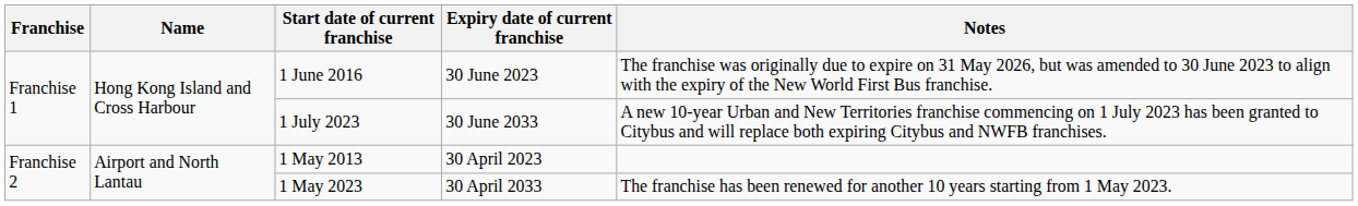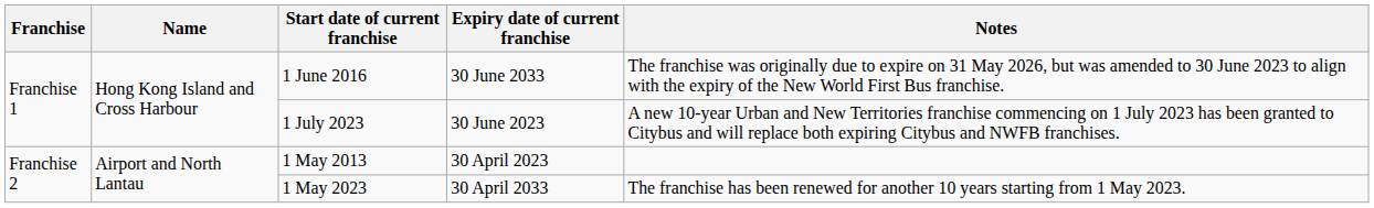1 June 2016 | Expiry date of current franchise: 30 June 2023 -> 30 June 2033
1 July 2023 | Expiry date of current franchise: 30 June 2033 -> 30 June 2023
